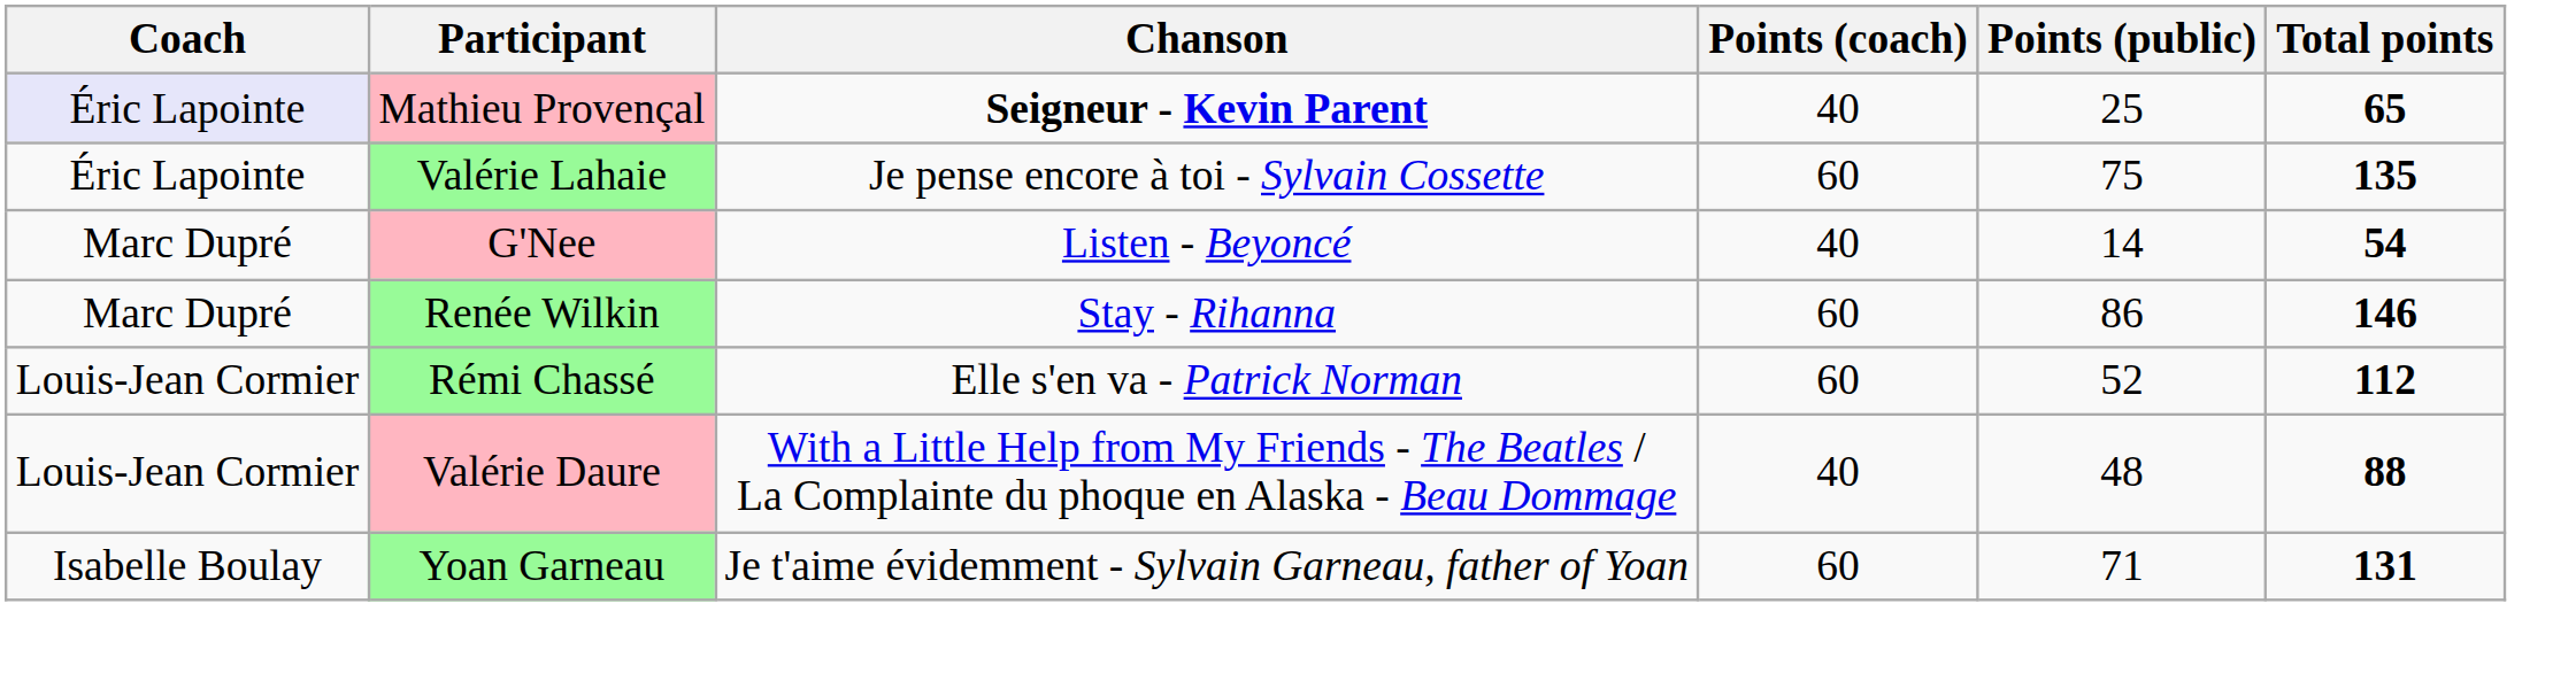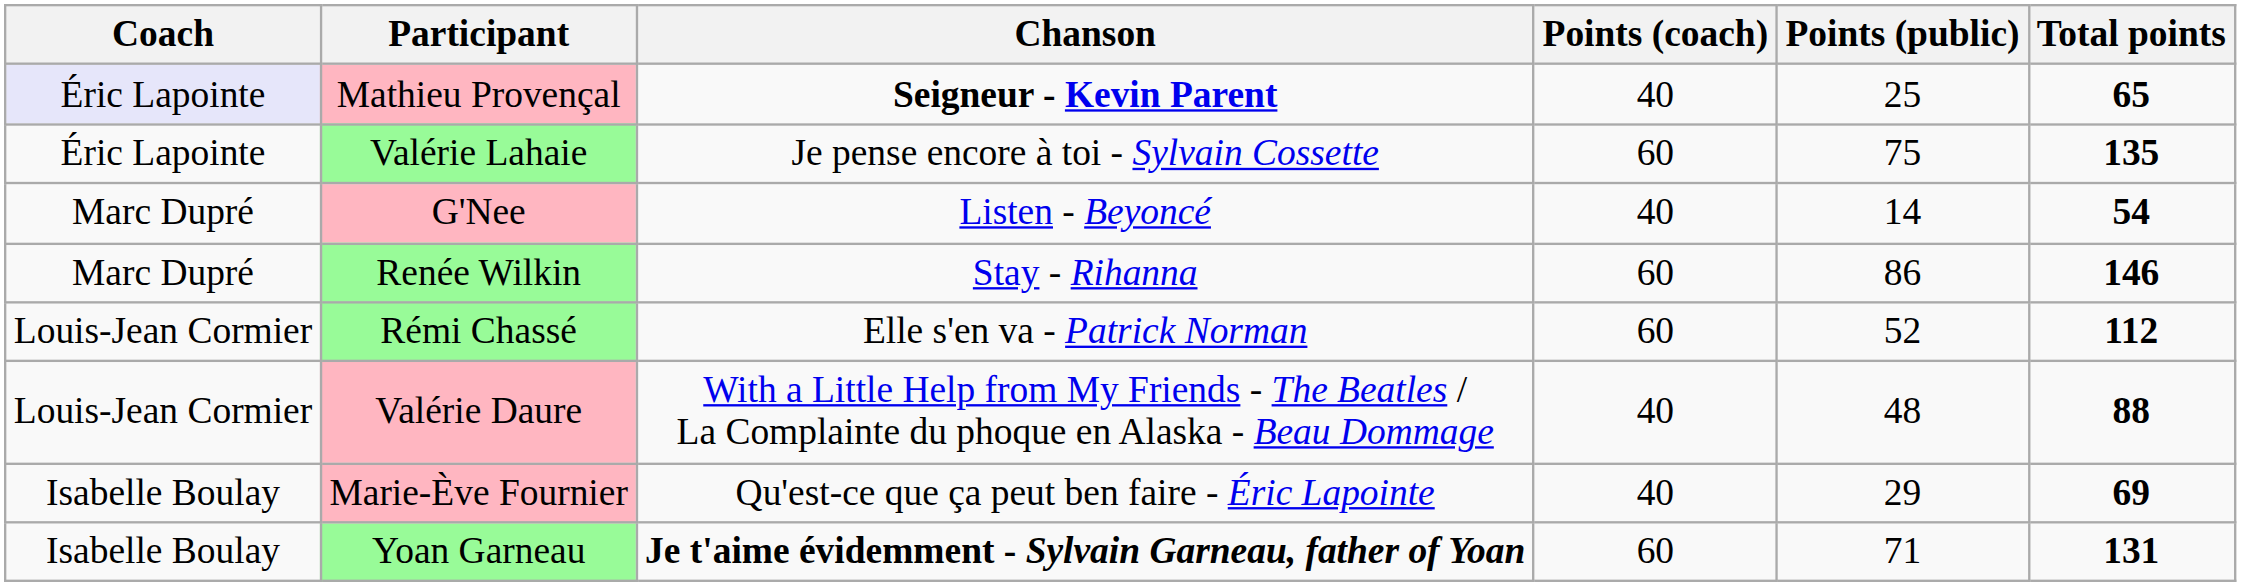+ row: Isabelle Boulay | Marie-Ève Fournier | Qu'est-ce que ça peut ben faire - Éric Lapointe | 40 | 29 | 69
Yoan Garneau | Chanson: normal -> bold
